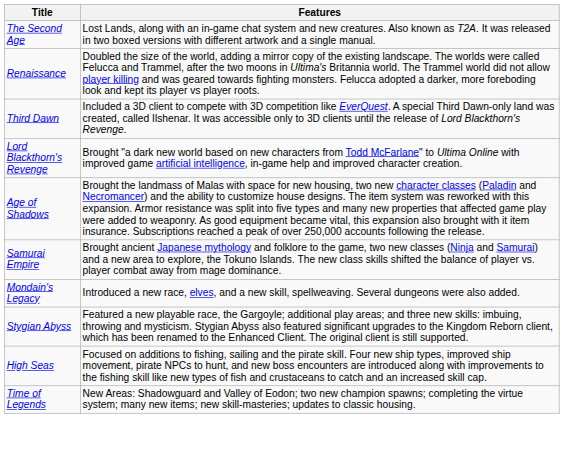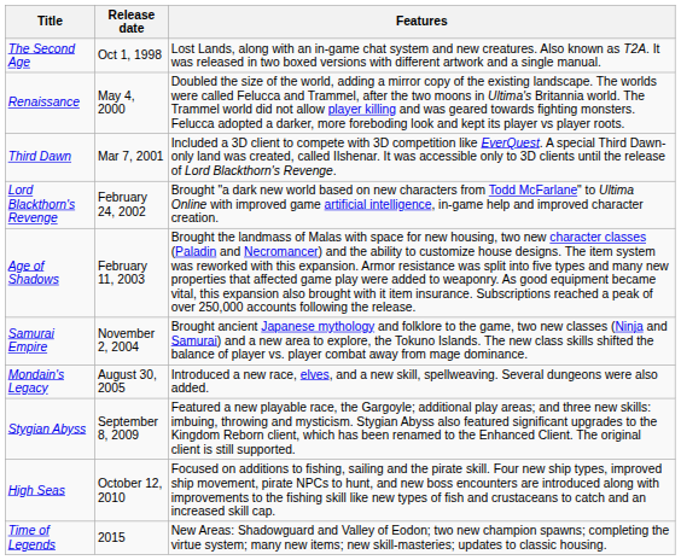+ column: Release date | Oct 1, 1998 | May 4, 2000 | Mar 7, 2001 | February 24, 2002 | February 11, 2003 | November 2, 2004 | August 30, 2005 | September 8, 2009 | October 12, 2010 | 2015
